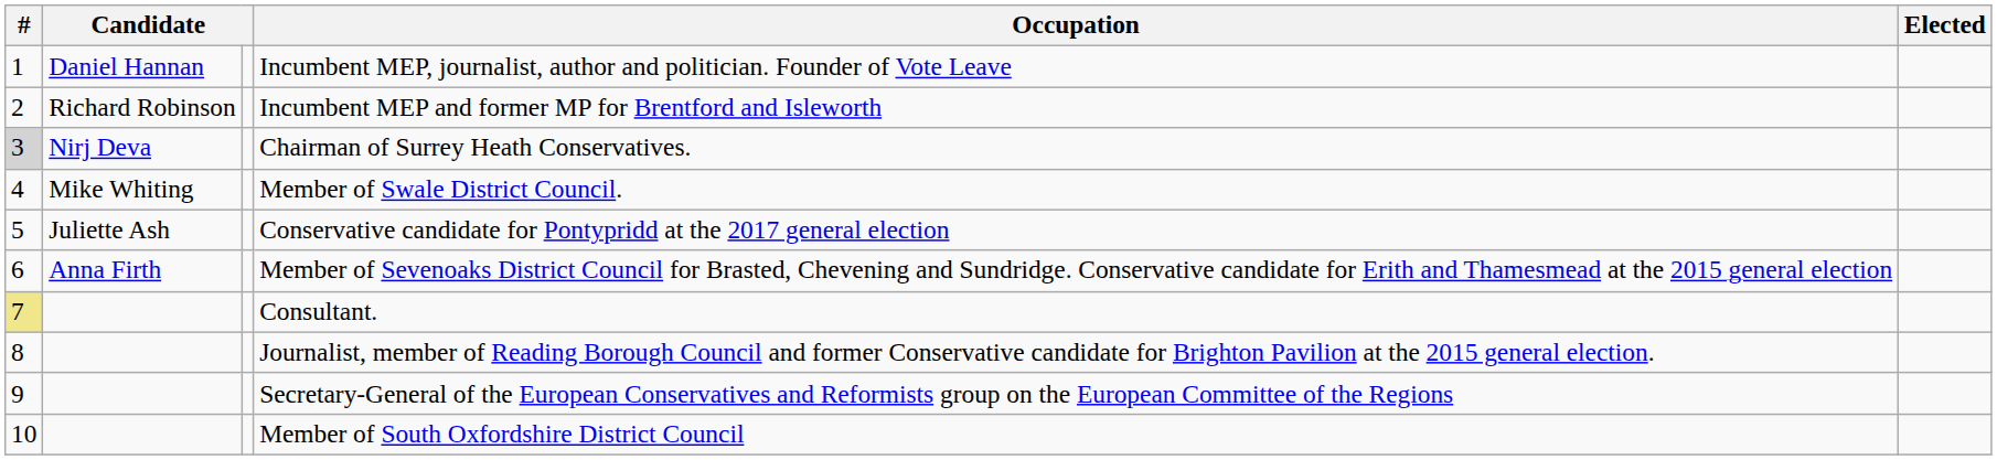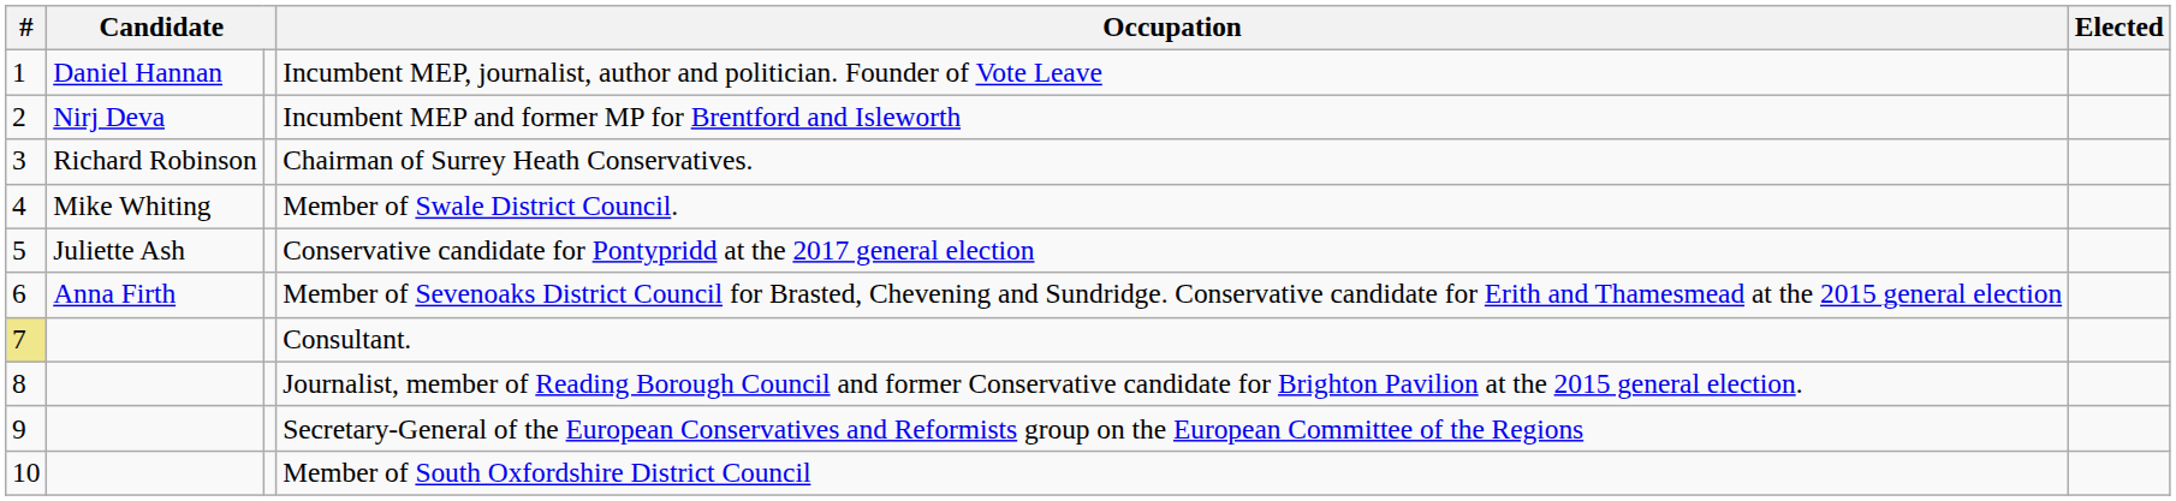Incumbent MEP and former MP for Brentford and Isleworth | column 2: Richard Robinson -> Nirj Deva
Chairman of Surrey Heath Conservatives. | #: lightgrey background -> no background
Chairman of Surrey Heath Conservatives. | column 2: Nirj Deva -> Richard Robinson
